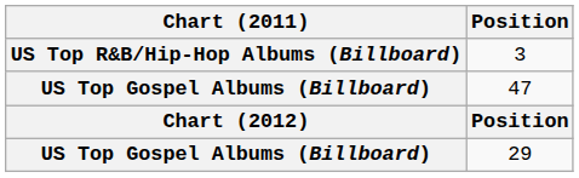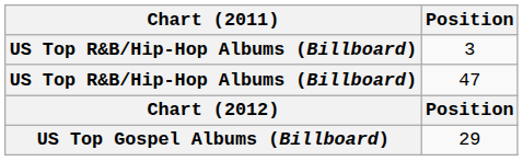47 | Chart (2011): US Top Gospel Albums (Billboard) -> US Top R&B/Hip-Hop Albums (Billboard)
